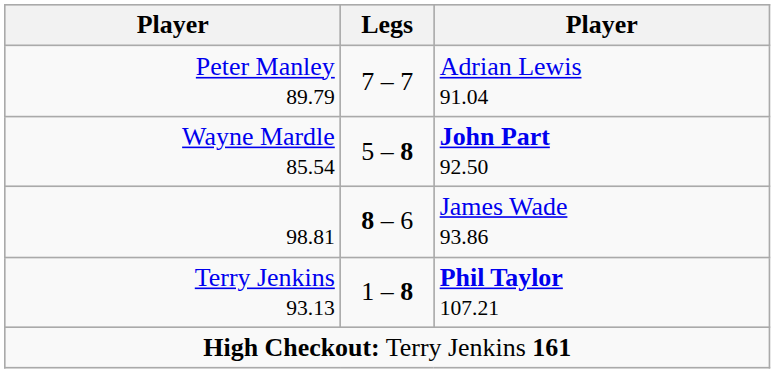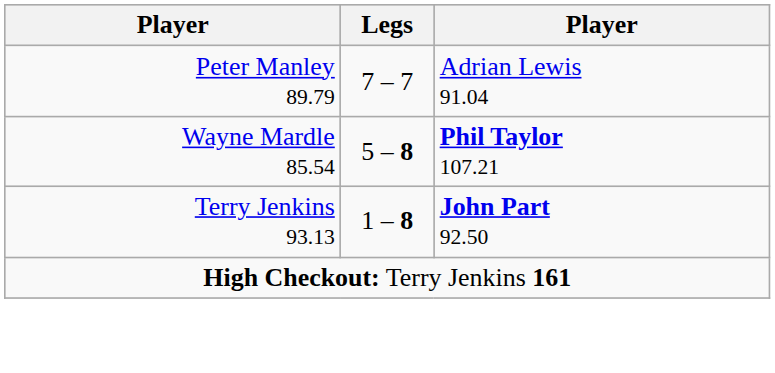Wayne Mardle 85.54 | column 3: John Part 92.50 -> Phil Taylor 107.21
- row: 98.81 | 8 – 6 | James Wade 93.86
Terry Jenkins 93.13 | column 3: Phil Taylor 107.21 -> John Part 92.50
